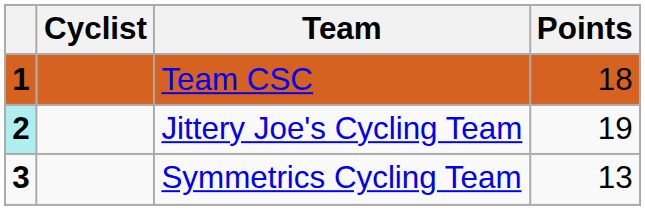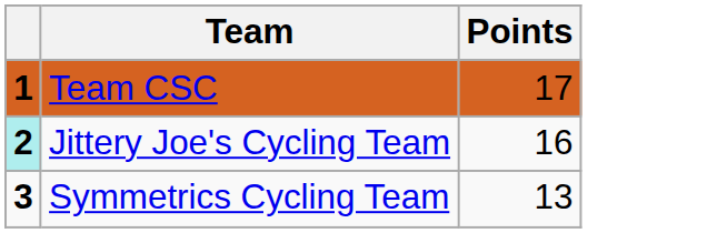- column: Cyclist
Team CSC | Points: 18 -> 17
Jittery Joe's Cycling Team | Points: 19 -> 16
